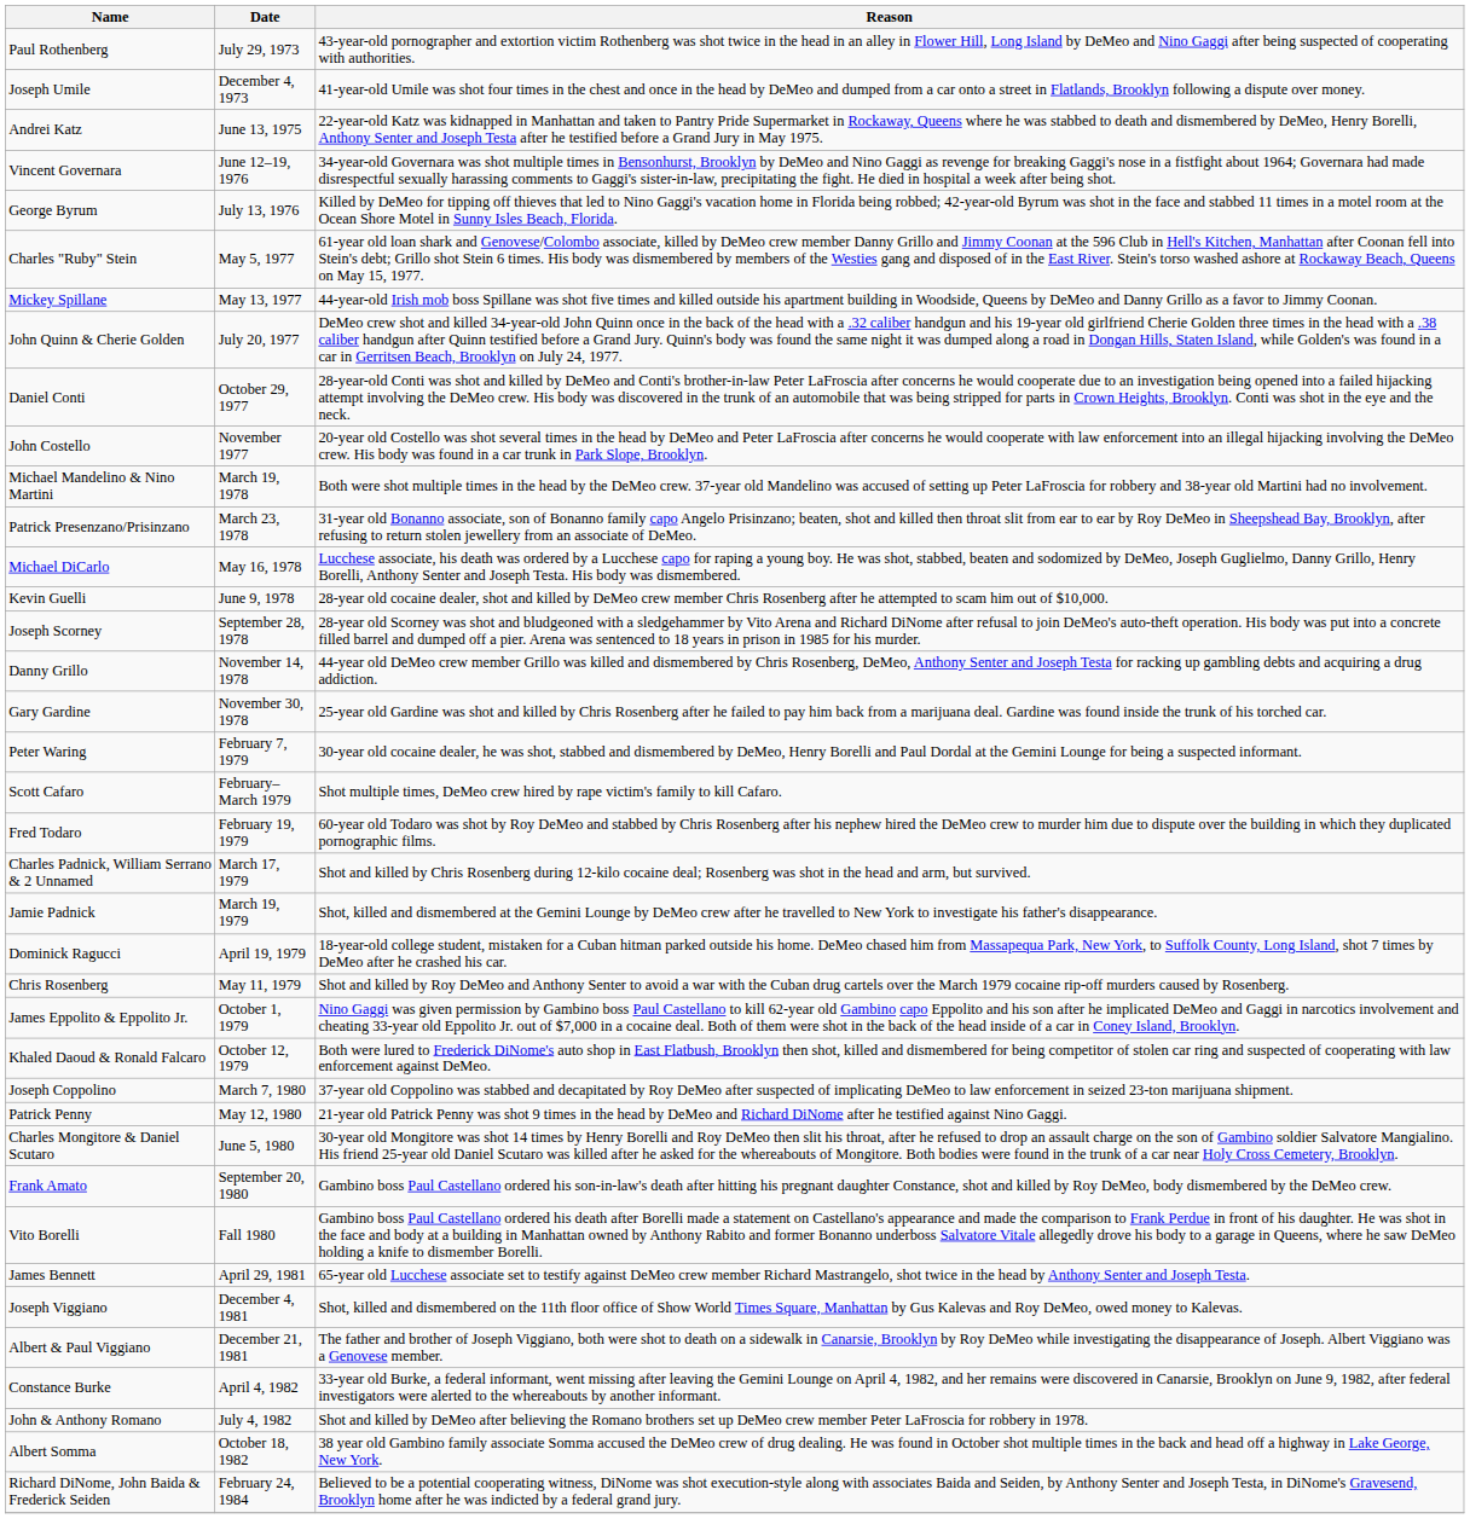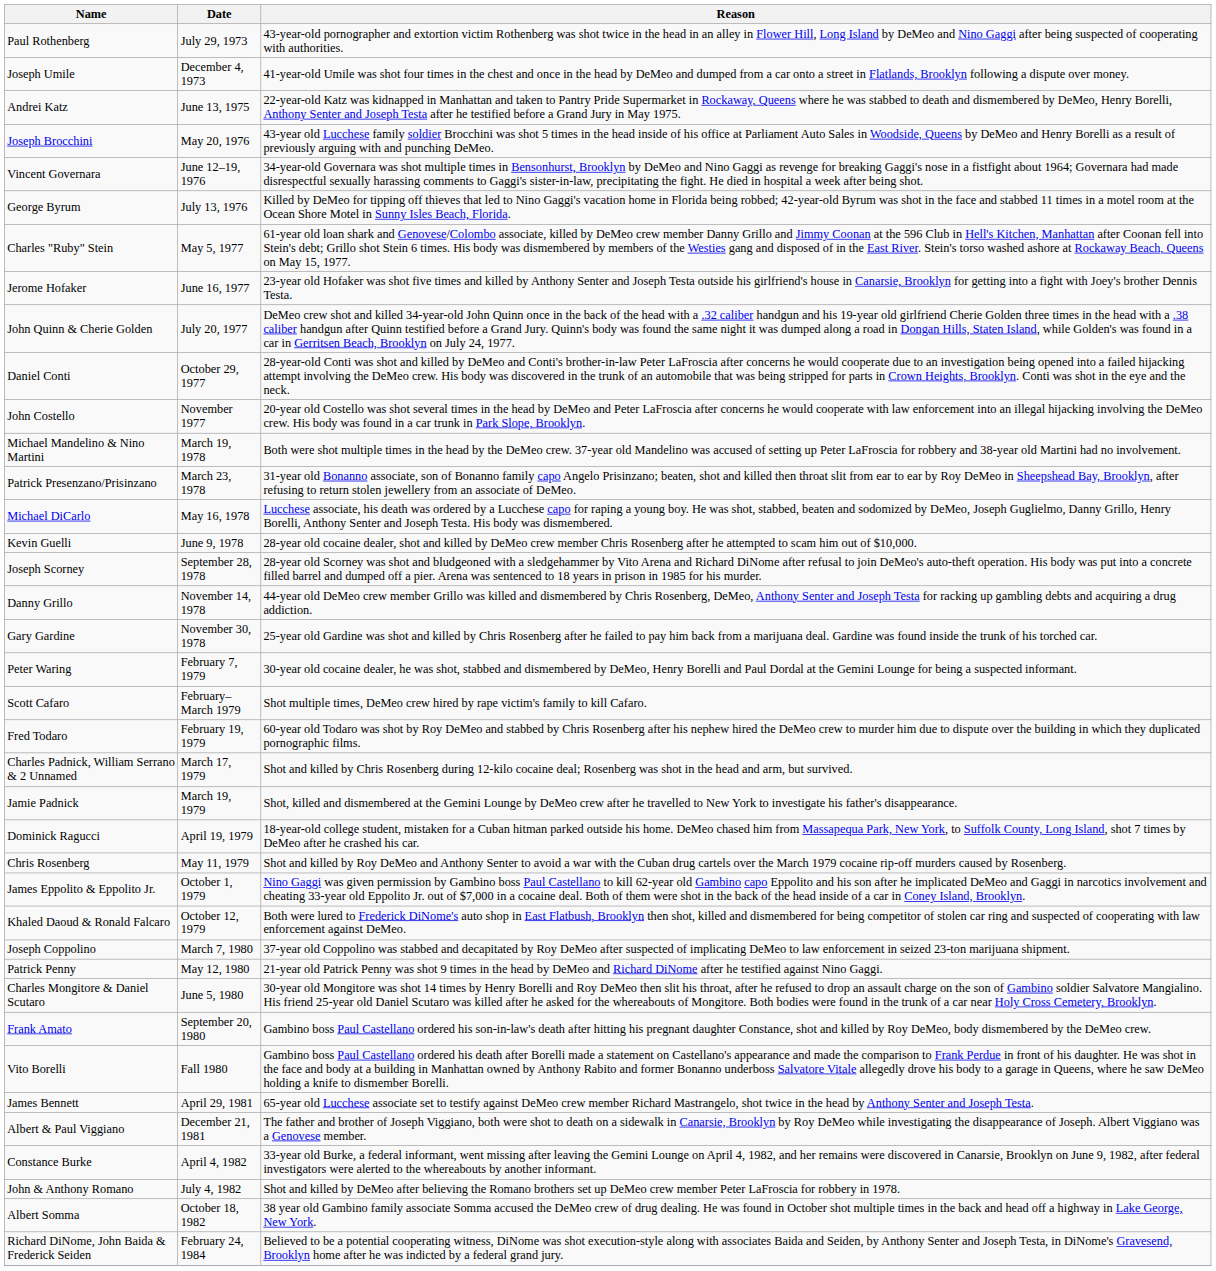+ row: Joseph Brocchini | May 20, 1976 | 43-year old Lucchese family soldier Brocchini was shot 5 times in the head inside of his office at Parliament Auto Sales in Woodside, Queens by DeMeo and Henry Borelli as a result of previously arguing with and punching DeMeo.
- row: Mickey Spillane | May 13, 1977 | 44-year-old Irish mob boss Spillane was shot five times and killed outside his apartment building in Woodside, Queens by DeMeo and Danny Grillo as a favor to Jimmy Coonan.
+ row: Jerome Hofaker | June 16, 1977 | 23-year old Hofaker was shot five times and killed by Anthony Senter and Joseph Testa outside his girlfriend's house in Canarsie, Brooklyn for getting into a fight with Joey's brother Dennis Testa.
- row: Joseph Viggiano | December 4, 1981 | Shot, killed and dismembered on the 11th floor office of Show World Times Square, Manhattan by Gus Kalevas and Roy DeMeo, owed money to Kalevas.
